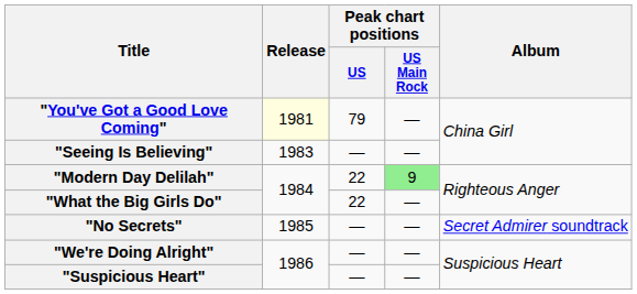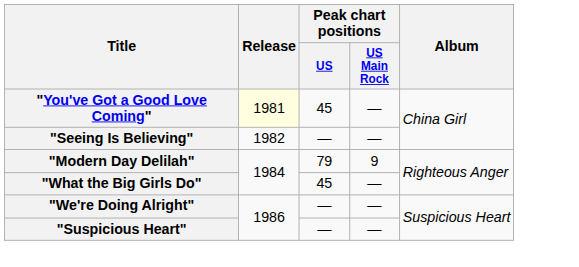"You've Got a Good Love Coming" | Peak chart positions / US: 79 -> 45
"Seeing Is Believing" | Release: 1983 -> 1982
"Modern Day Delilah" | Peak chart positions / US: 22 -> 79
"Modern Day Delilah" | Peak chart positions / US Main Rock: lightgreen background -> no background
"What the Big Girls Do" | Peak chart positions / US: 22 -> 45
- row: "No Secrets" | 1985 | — | — | Secret Admirer soundtrack
